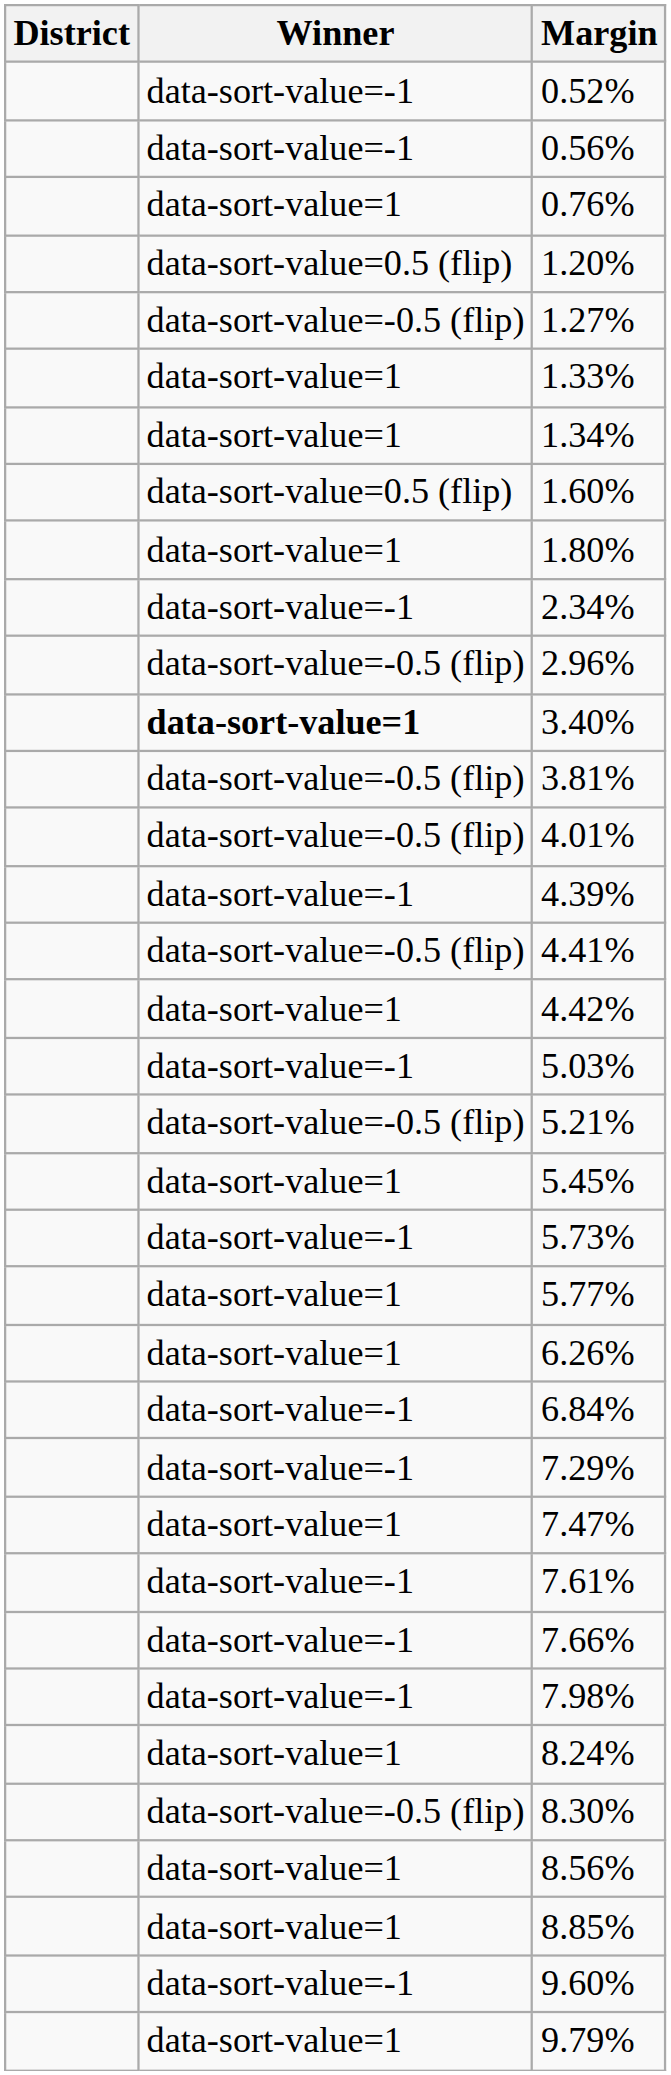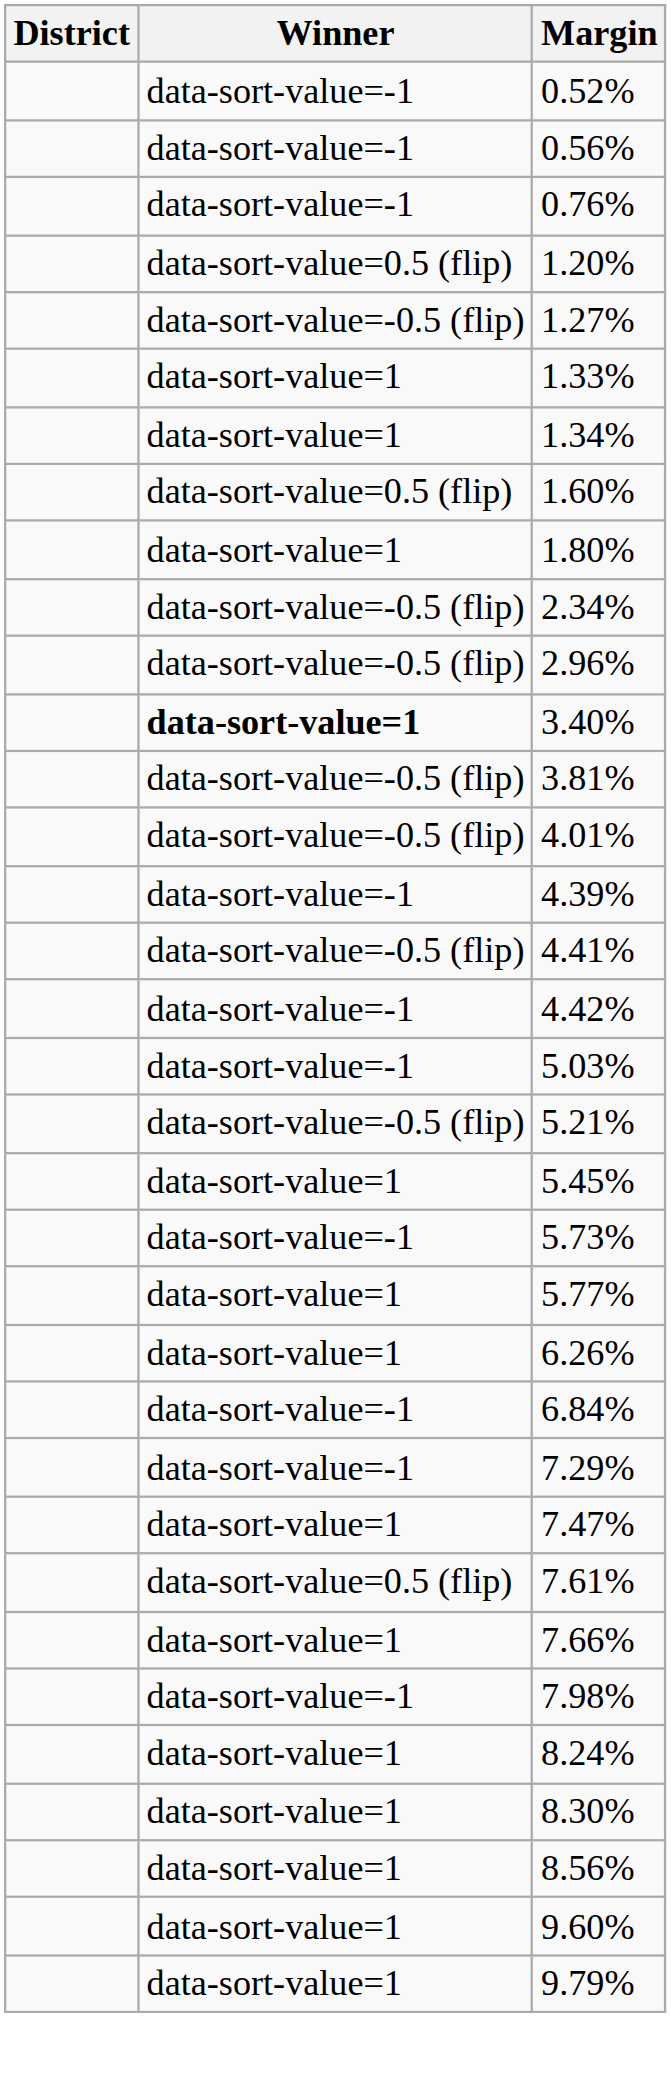0.76% | Winner: data-sort-value=1 -> data-sort-value=-1
2.34% | Winner: data-sort-value=-1 -> data-sort-value=-0.5 (flip)
4.42% | Winner: data-sort-value=1 -> data-sort-value=-1
7.61% | Winner: data-sort-value=-1 -> data-sort-value=0.5 (flip)
7.66% | Winner: data-sort-value=-1 -> data-sort-value=1
8.30% | Winner: data-sort-value=-0.5 (flip) -> data-sort-value=1
- row: data-sort-value=1 | 8.85%
9.60% | Winner: data-sort-value=-1 -> data-sort-value=1
